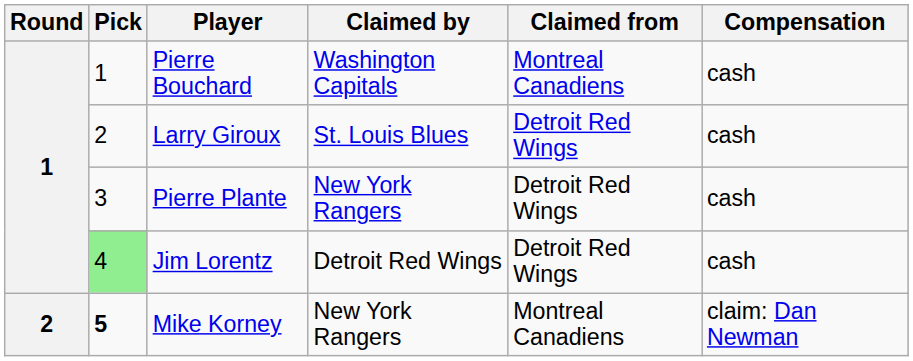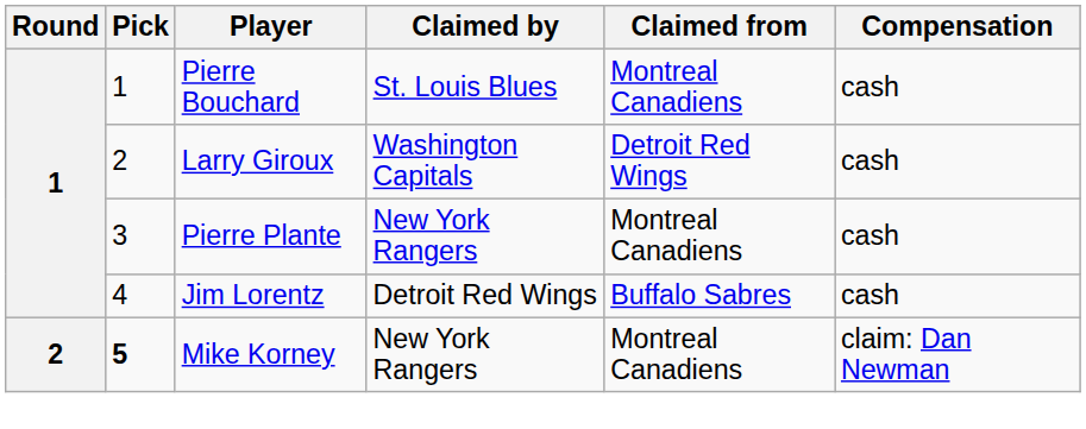Pierre Bouchard | Claimed by: Washington Capitals -> St. Louis Blues
Larry Giroux | Claimed by: St. Louis Blues -> Washington Capitals
Pierre Plante | Claimed from: Detroit Red Wings -> Montreal Canadiens
Jim Lorentz | Pick: lightgreen background -> no background
Jim Lorentz | Claimed from: Detroit Red Wings -> Buffalo Sabres
